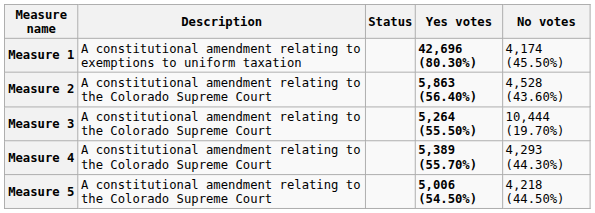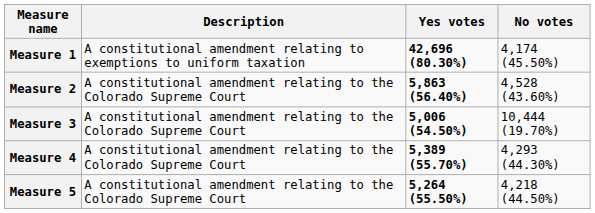- column: Status
Measure 3 | Yes votes: 5,264 (55.50%) -> 5,006 (54.50%)
Measure 5 | Yes votes: 5,006 (54.50%) -> 5,264 (55.50%)
